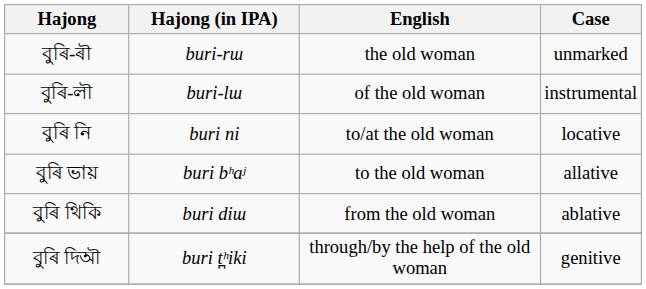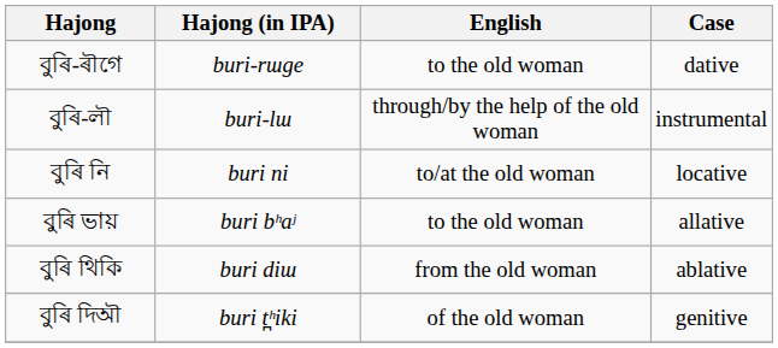- row: বুৰি-ৰৗ | buri-rɯ | the old woman | unmarked
+ row: বুৰি-ৰৗগে | buri-rɯge | to the old woman | dative
বুৰি-লৗ | English: of the old woman -> through/by the help of the old woman
বুৰি দিঅৗ | English: through/by the help of the old woman -> of the old woman
